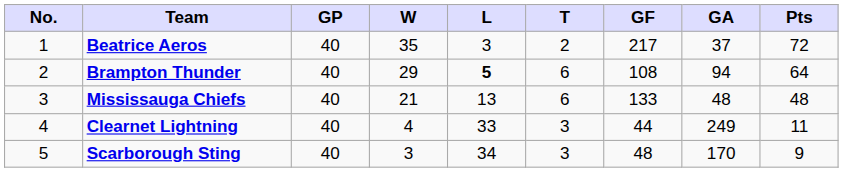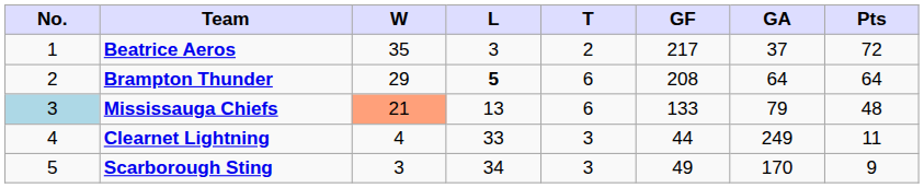- column: GP | 40 | 40 | 40 | 40 | 40
Brampton Thunder | GF: 108 -> 208
Brampton Thunder | GA: 94 -> 64
Mississauga Chiefs | No.: no background -> lightblue background
Mississauga Chiefs | W: no background -> lightsalmon background
Mississauga Chiefs | GA: 48 -> 79
Scarborough Sting | GF: 48 -> 49
